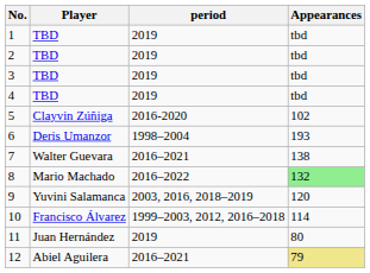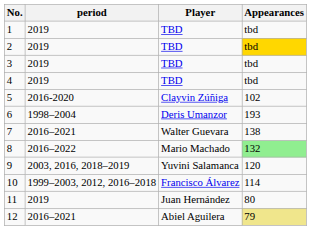columns swapped: Player <-> period
2 | Appearances: no background -> gold background
